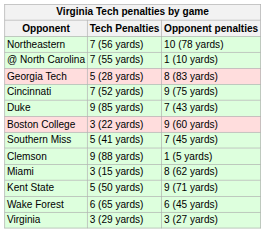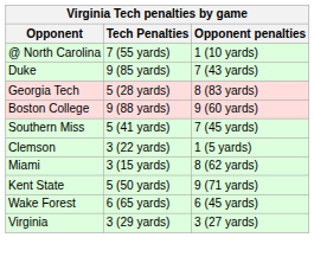- row: Northeastern | 7 (56 yards) | 10 (78 yards)
rows swapped: Duke <-> Georgia Tech
- row: Cincinnati | 7 (52 yards) | 9 (75 yards)
Boston College | Tech Penalties: 3 (22 yards) -> 9 (88 yards)
Clemson | Tech Penalties: 9 (88 yards) -> 3 (22 yards)
